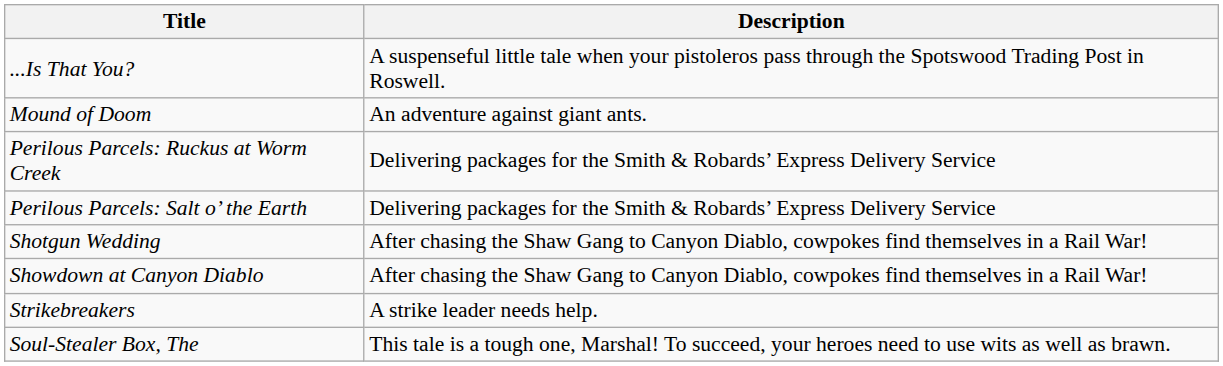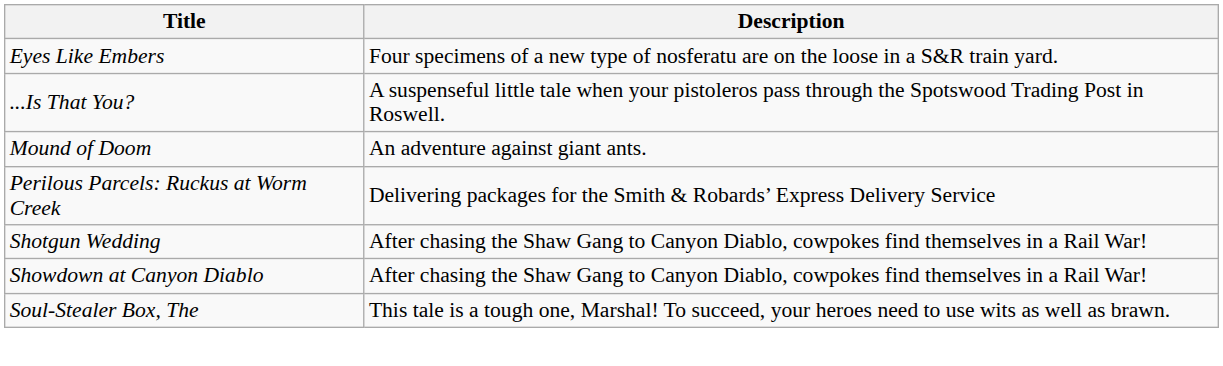+ row: Eyes Like Embers | Four specimens of a new type of nosferatu are on the loose in a S&R train yard.
- row: Perilous Parcels: Salt o’ the Earth | Delivering packages for the Smith & Robards’ Express Delivery Service
- row: Strikebreakers | A strike leader needs help.
